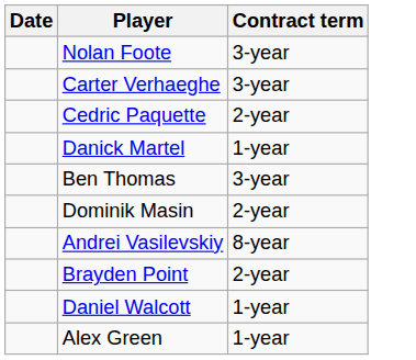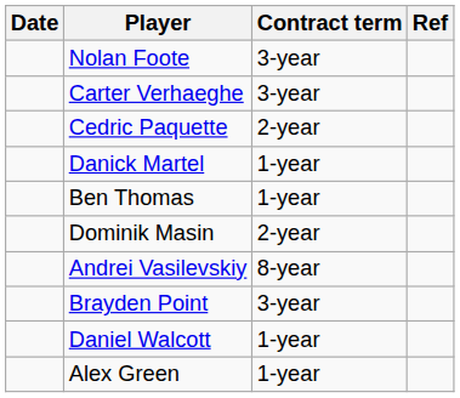+ column: Ref
Ben Thomas | Contract term: 3-year -> 1-year
Brayden Point | Contract term: 2-year -> 3-year
